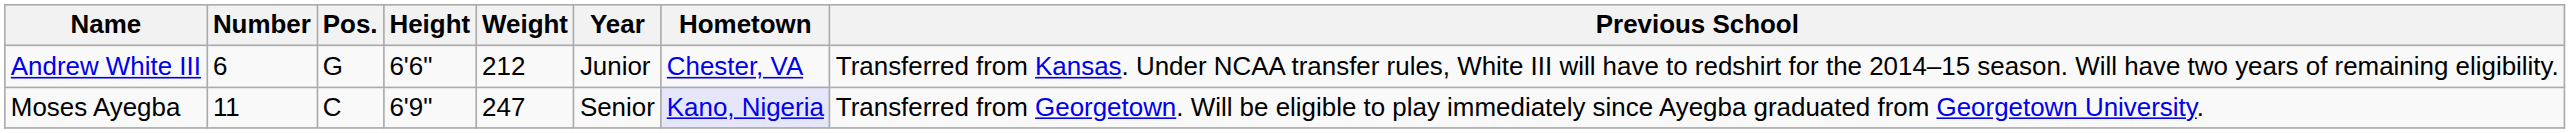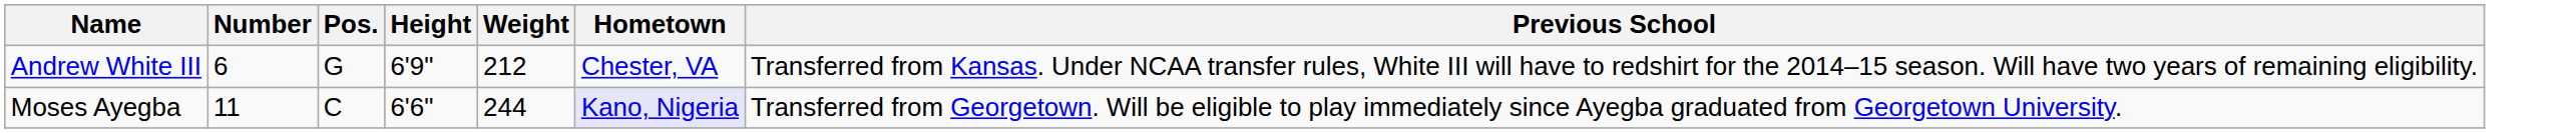- column: Year | Junior | Senior
Andrew White III | Height: 6'6" -> 6'9"
Moses Ayegba | Height: 6'9" -> 6'6"
Moses Ayegba | Weight: 247 -> 244
